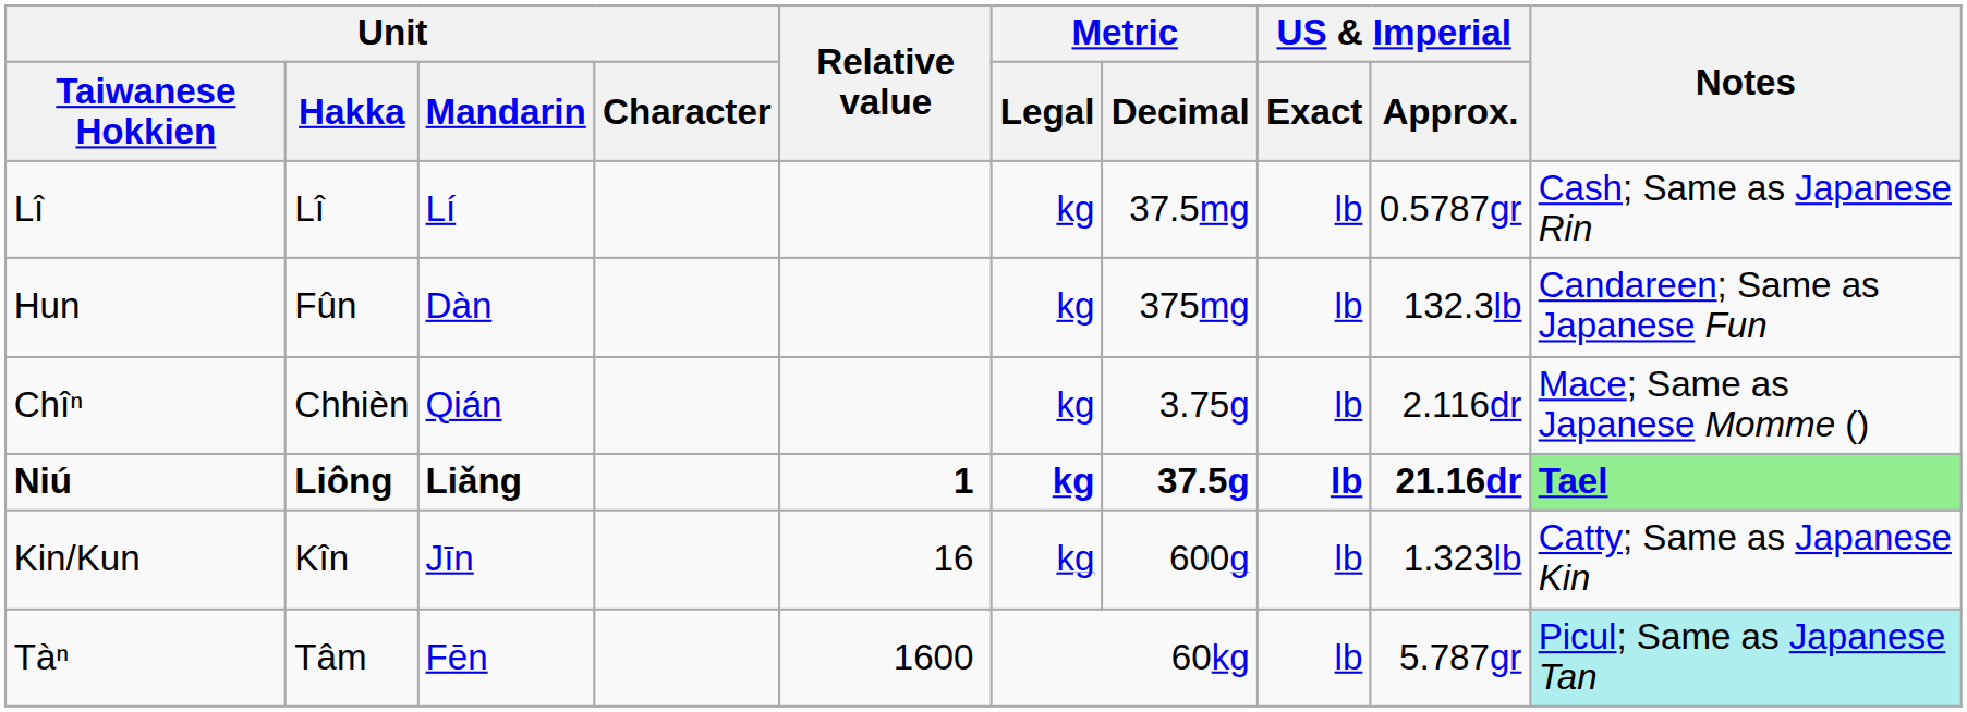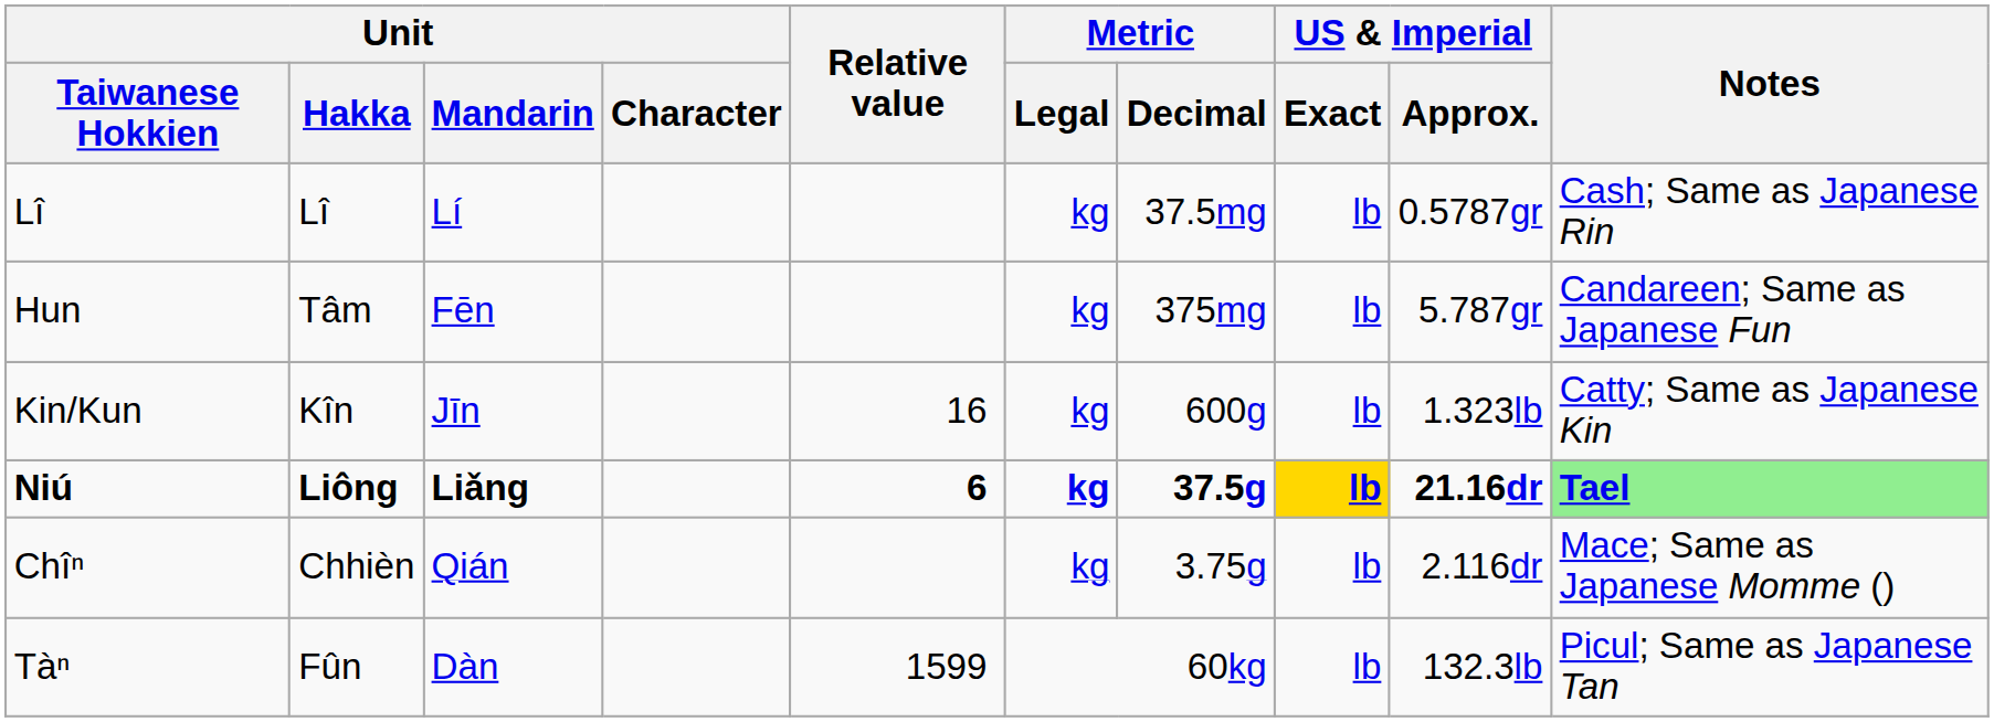Hun | Unit / Hakka: Fûn -> Tâm
Hun | Unit / Mandarin: Dàn -> Fēn
Hun | US & Imperial / Approx.: 132.3lb -> 5.787gr
rows swapped: Chîⁿ <-> Kin/Kun
Niú | Relative value: 1 -> 6
Niú | US & Imperial / Exact: no background -> gold background
Tàⁿ | Unit / Hakka: Tâm -> Fûn
Tàⁿ | Unit / Mandarin: Fēn -> Dàn
Tàⁿ | Relative value: 1600 -> 1599
Tàⁿ | US & Imperial / Approx.: 5.787gr -> 132.3lb
Tàⁿ | Notes: paleturquoise background -> no background
